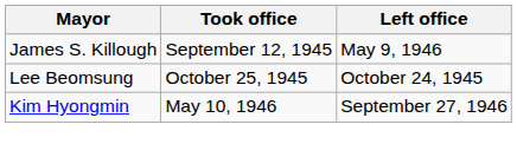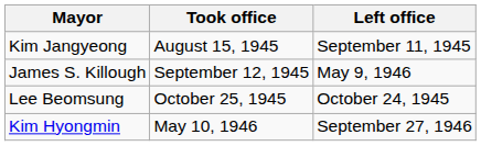+ row: Kim Jangyeong | August 15, 1945 | September 11, 1945
